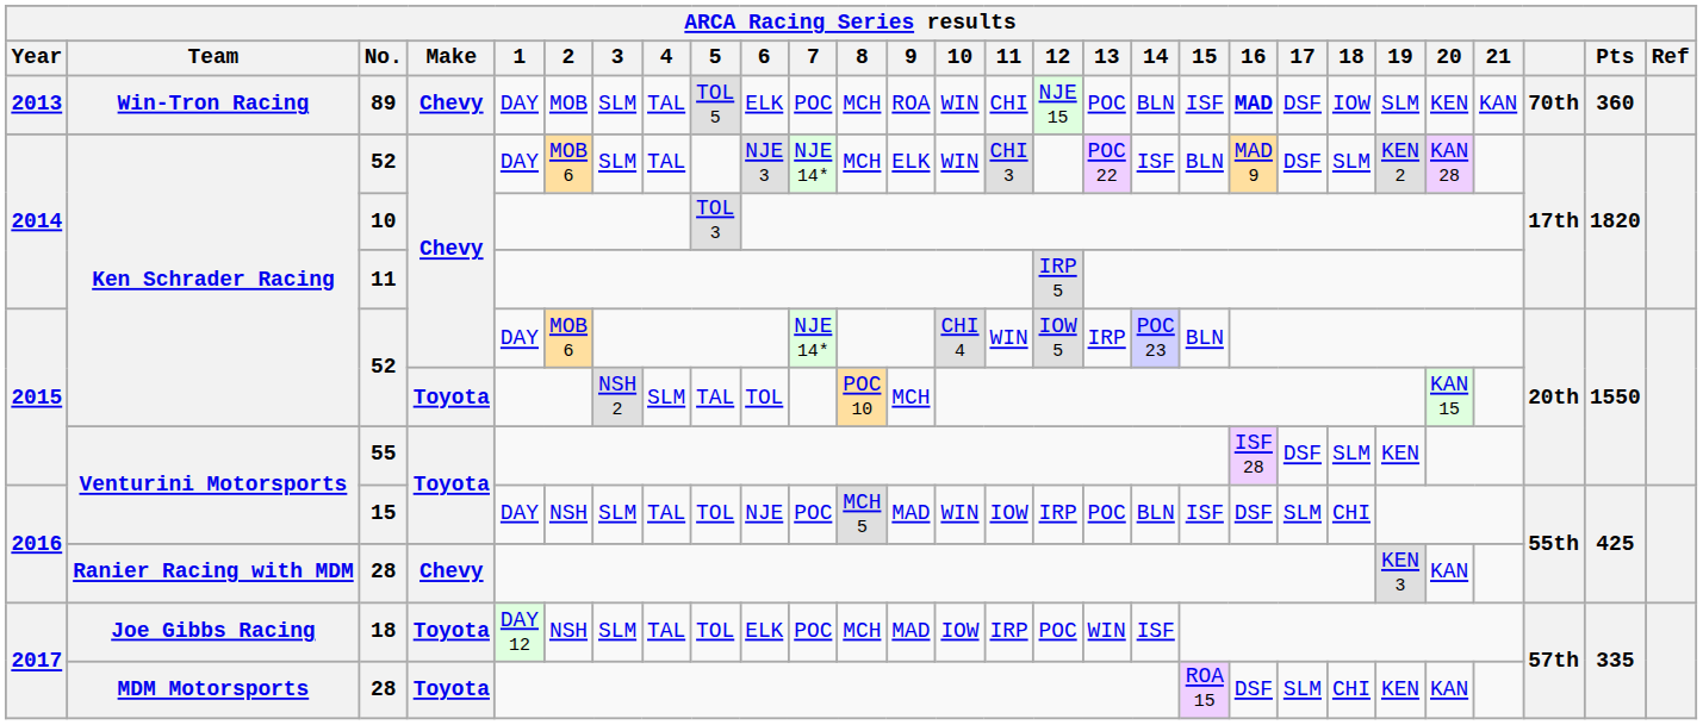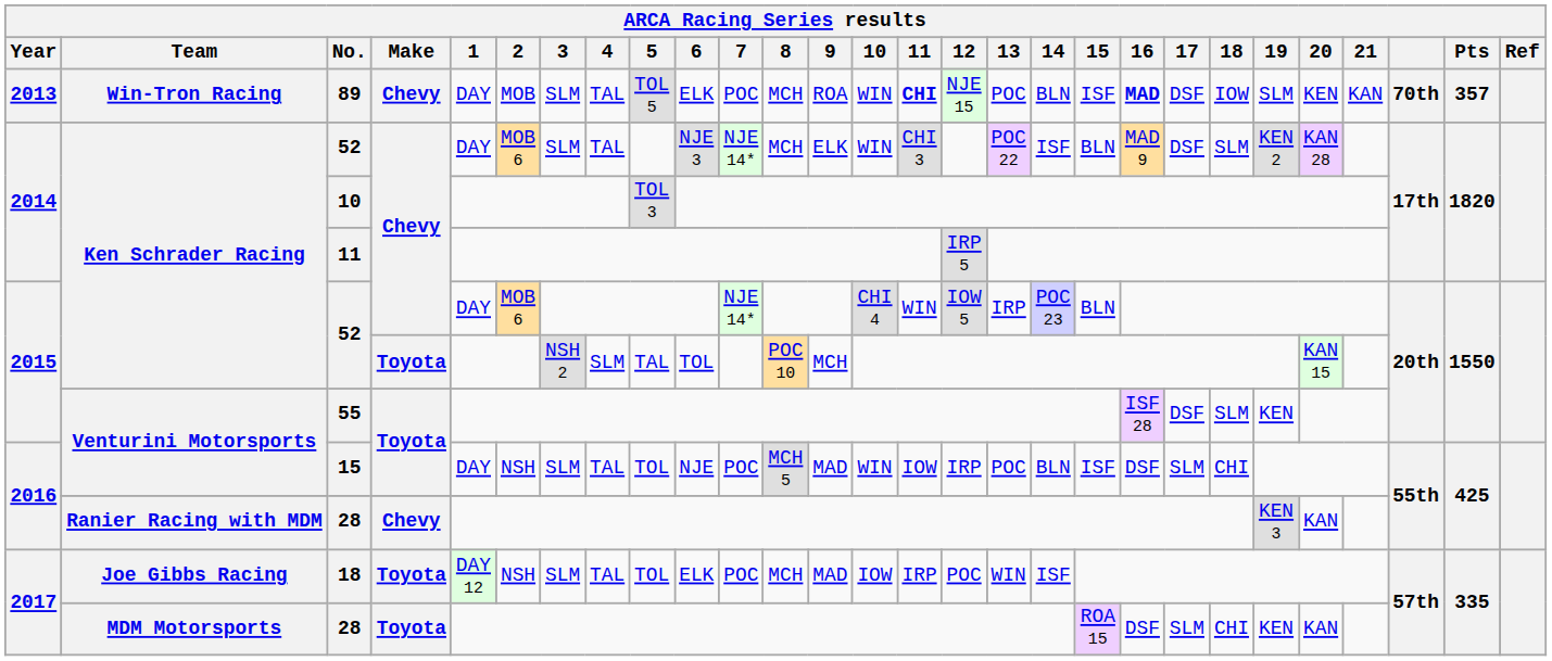89 | 11: normal -> bold
89 | Pts: 360 -> 357
